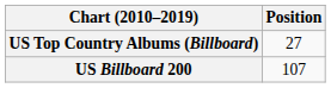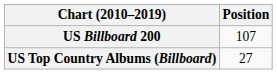rows swapped: US Billboard 200 <-> US Top Country Albums (Billboard)
